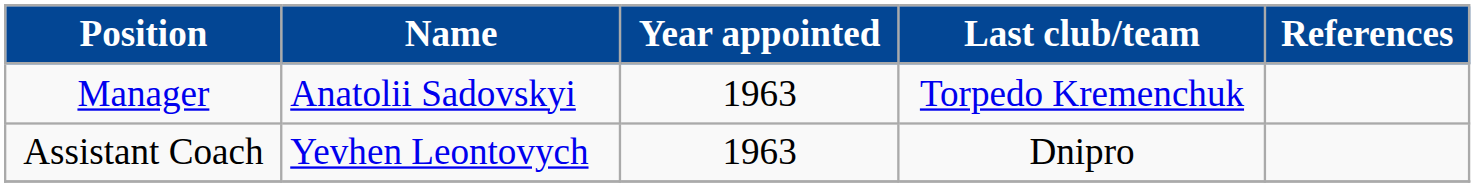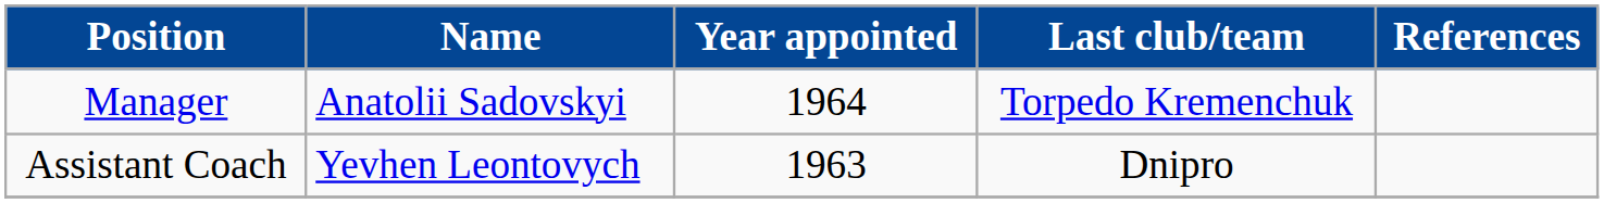Manager | Year appointed: 1963 -> 1964
